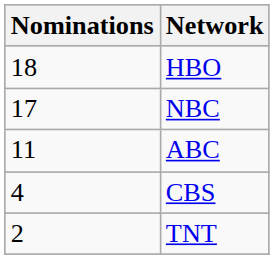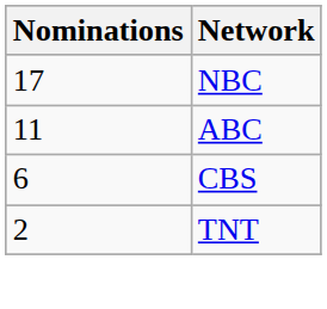- row: 18 | HBO
CBS | Nominations: 4 -> 6
